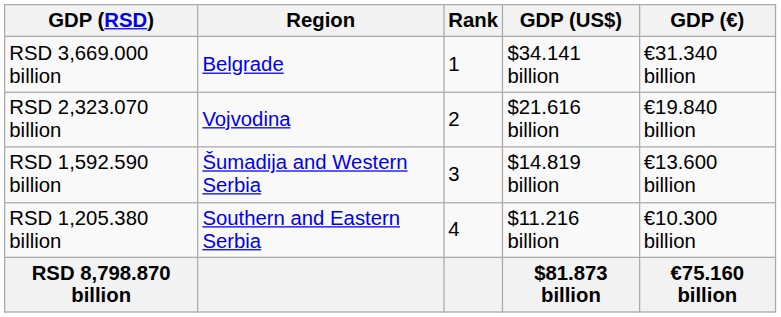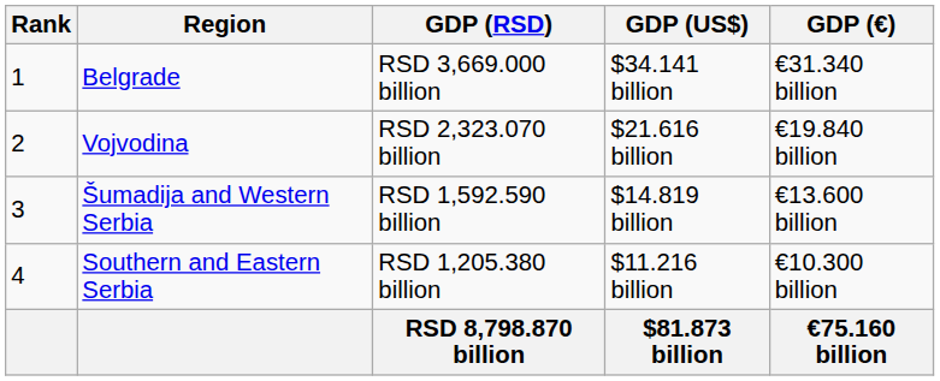columns swapped: Rank <-> GDP (RSD)
